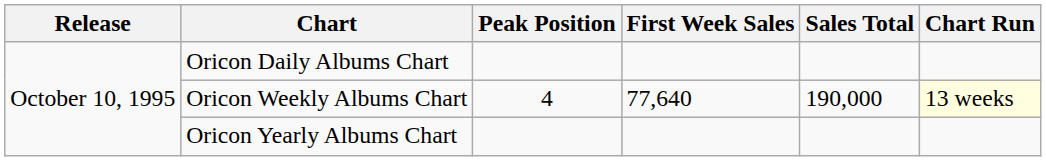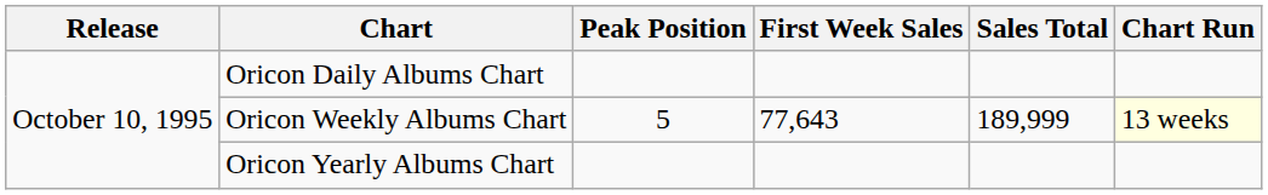Oricon Weekly Albums Chart | Peak Position: 4 -> 5
Oricon Weekly Albums Chart | First Week Sales: 77,640 -> 77,643
Oricon Weekly Albums Chart | Sales Total: 190,000 -> 189,999
